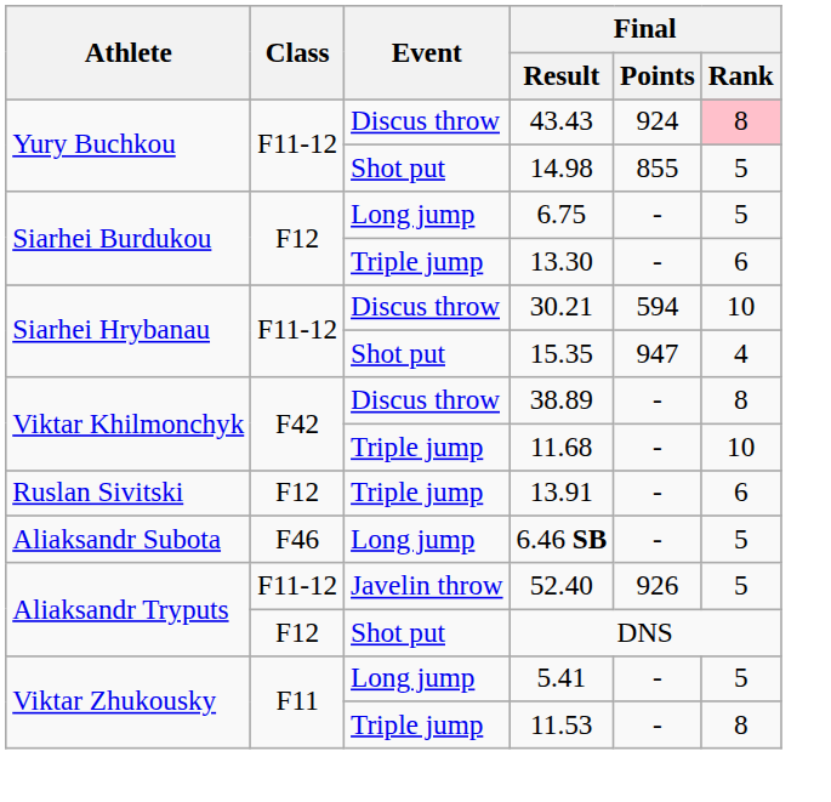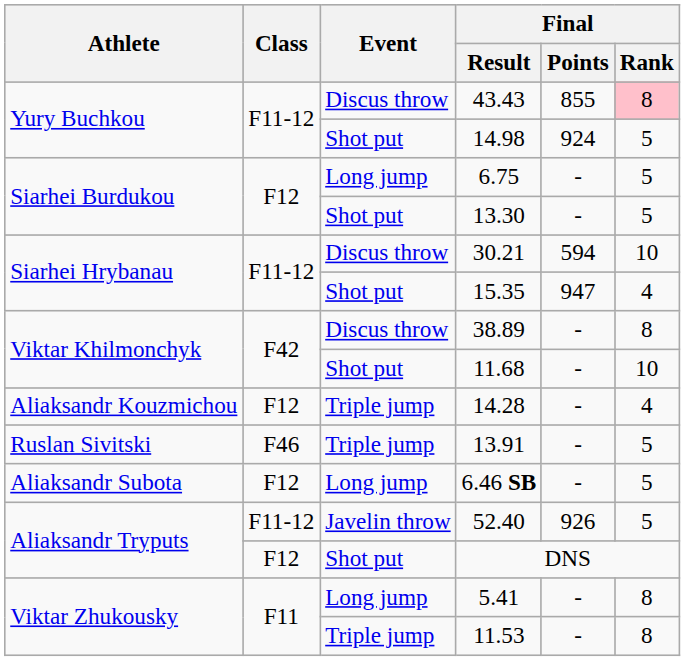43.43 | Final / Points: 924 -> 855
14.98 | Final / Points: 855 -> 924
13.30 | Event: Triple jump -> Shot put
13.30 | Final / Rank: 6 -> 5
11.68 | Event: Triple jump -> Shot put
+ row: Aliaksandr Kouzmichou | F12 | Triple jump | 14.28 | - | 4
13.91 | Class: F12 -> F46
13.91 | Final / Rank: 6 -> 5
6.46 SB | Class: F46 -> F12
5.41 | Final / Rank: 5 -> 8
